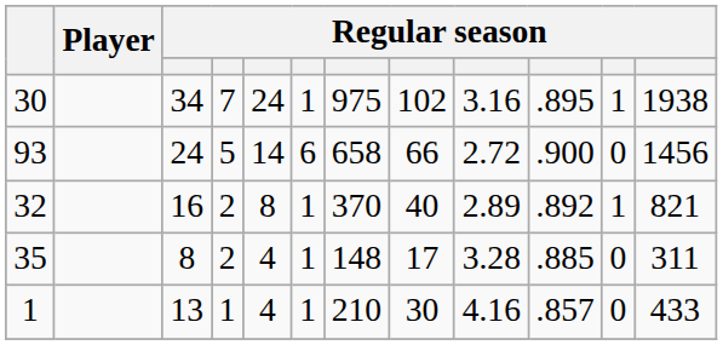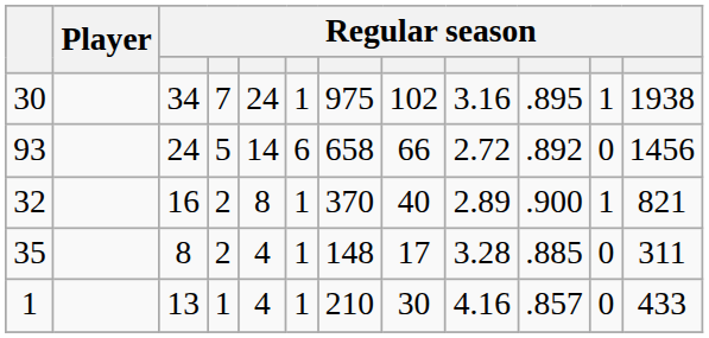93 | column 10: .900 -> .892
32 | column 10: .892 -> .900
